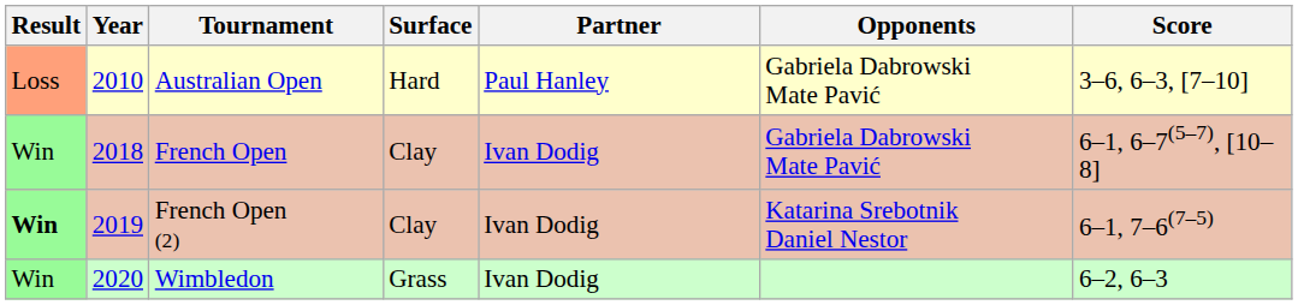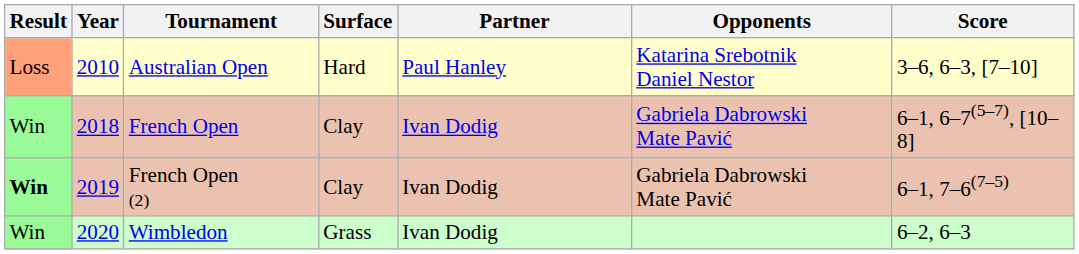Australian Open | Opponents: Gabriela Dabrowski Mate Pavić -> Katarina Srebotnik Daniel Nestor
French Open (2) | Opponents: Katarina Srebotnik Daniel Nestor -> Gabriela Dabrowski Mate Pavić
